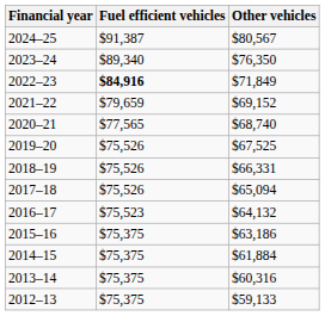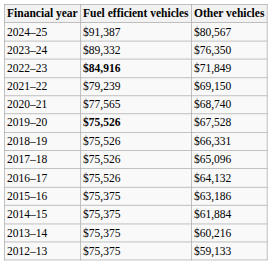2023–24 | Fuel efficient vehicles: $89,340 -> $89,332
2021–22 | Fuel efficient vehicles: $79,659 -> $79,239
2021–22 | Other vehicles: $69,152 -> $69,150
2019–20 | Fuel efficient vehicles: normal -> bold
2019–20 | Other vehicles: $67,525 -> $67,528
2017–18 | Other vehicles: $65,094 -> $65,096
2016–17 | Fuel efficient vehicles: $75,523 -> $75,526
2013–14 | Other vehicles: $60,316 -> $60,216
